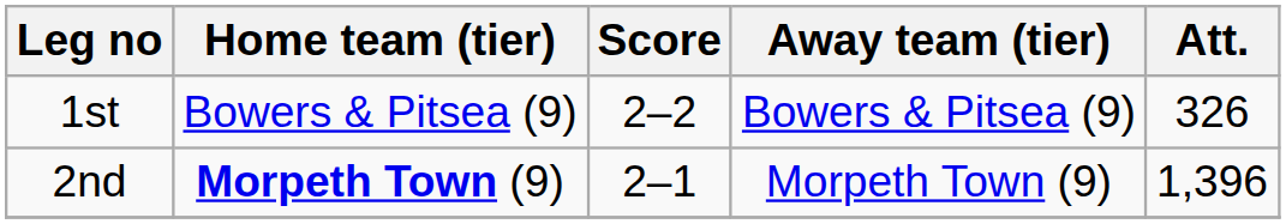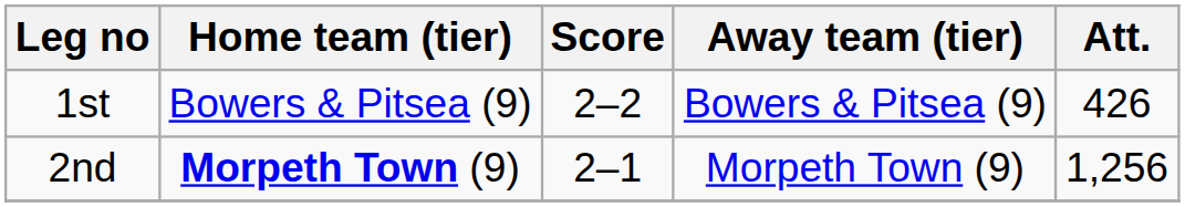1st | Att.: 326 -> 426
2nd | Att.: 1,396 -> 1,256
